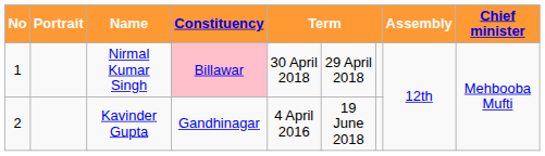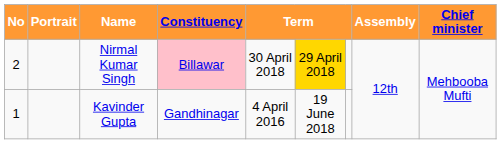Nirmal Kumar Singh | No: 1 -> 2
Nirmal Kumar Singh | column 6: no background -> gold background
Kavinder Gupta | No: 2 -> 1
